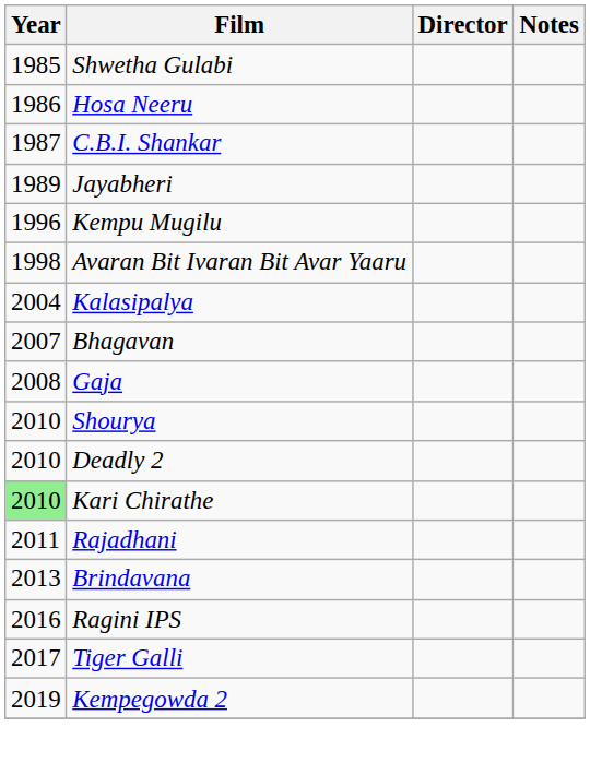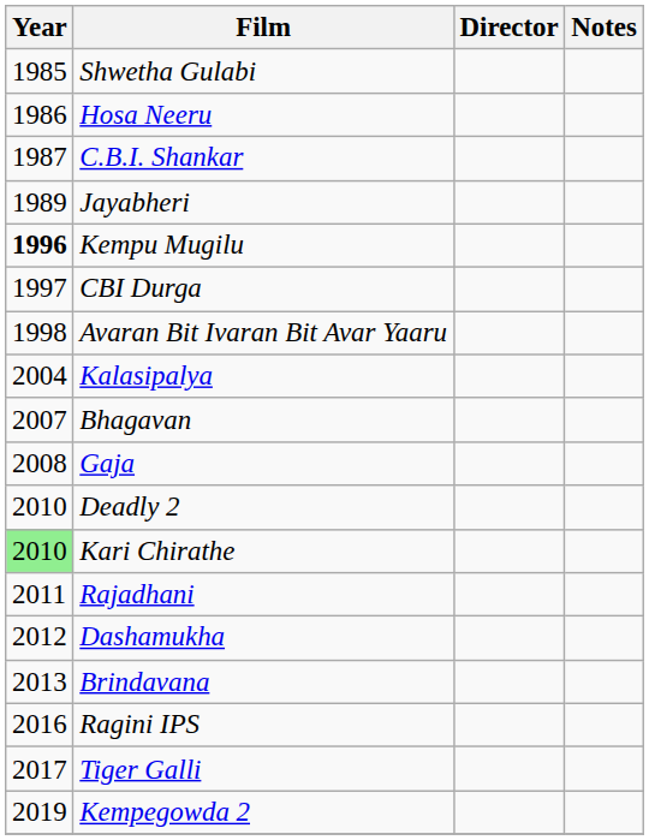Kempu Mugilu | Year: normal -> bold
+ row: 1997 | CBI Durga
- row: 2010 | Shourya
+ row: 2012 | Dashamukha
